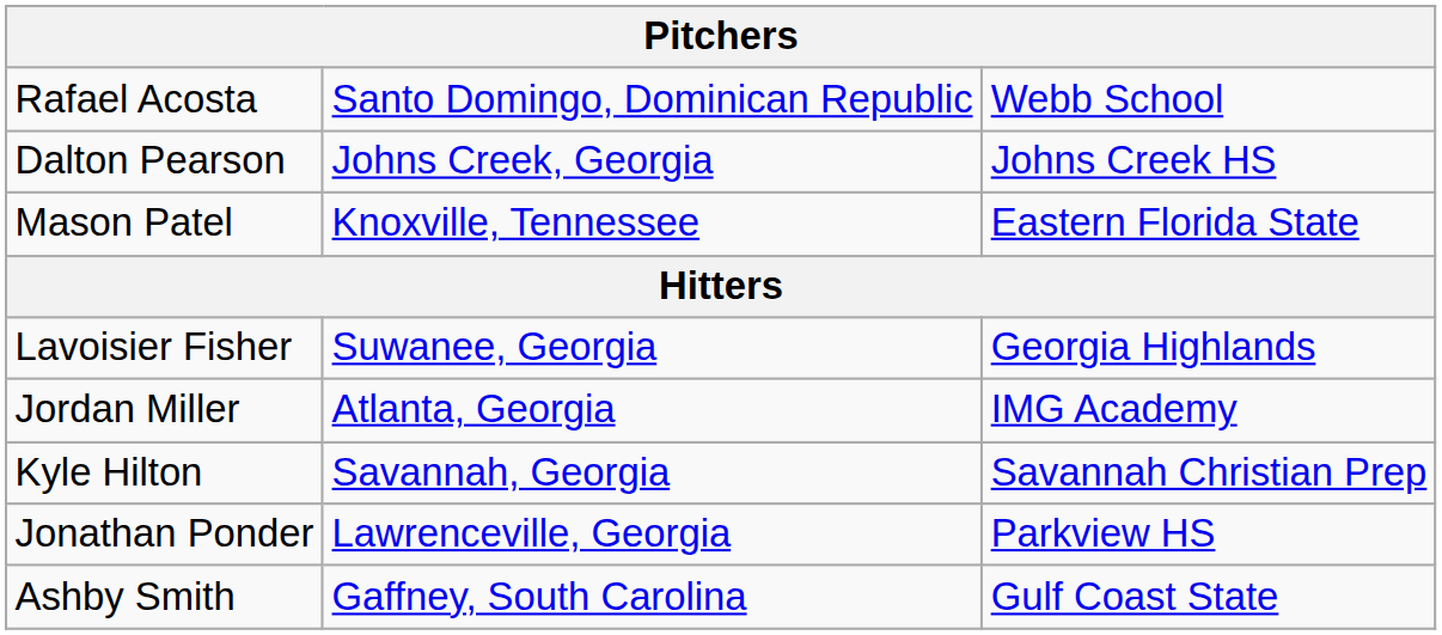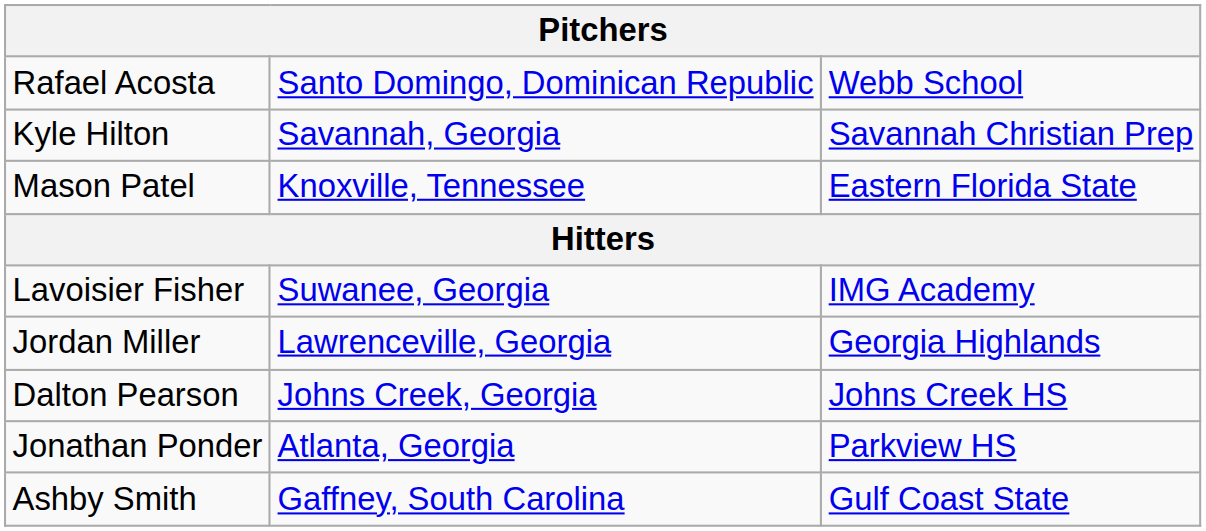rows swapped: Kyle Hilton <-> Dalton Pearson
Lavoisier Fisher | column 3: Georgia Highlands -> IMG Academy
Jordan Miller | column 2: Atlanta, Georgia -> Lawrenceville, Georgia
Jordan Miller | column 3: IMG Academy -> Georgia Highlands
Jonathan Ponder | column 2: Lawrenceville, Georgia -> Atlanta, Georgia
